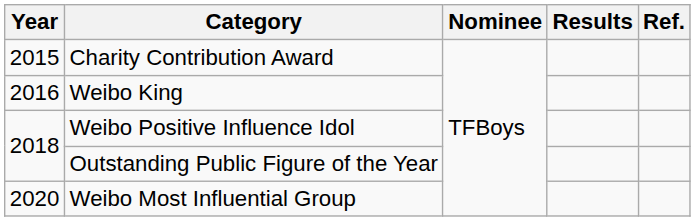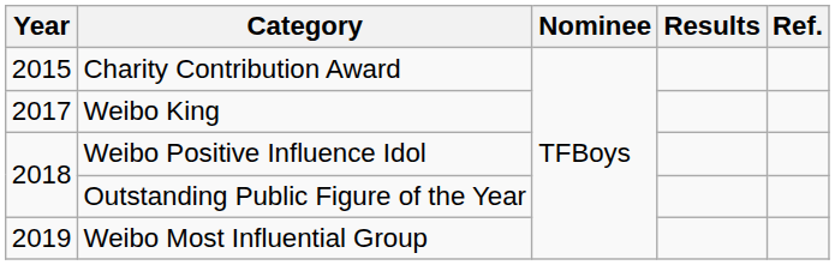Weibo King | Year: 2016 -> 2017
Weibo Most Influential Group | Year: 2020 -> 2019
